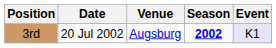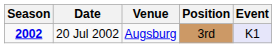columns swapped: Season <-> Position
